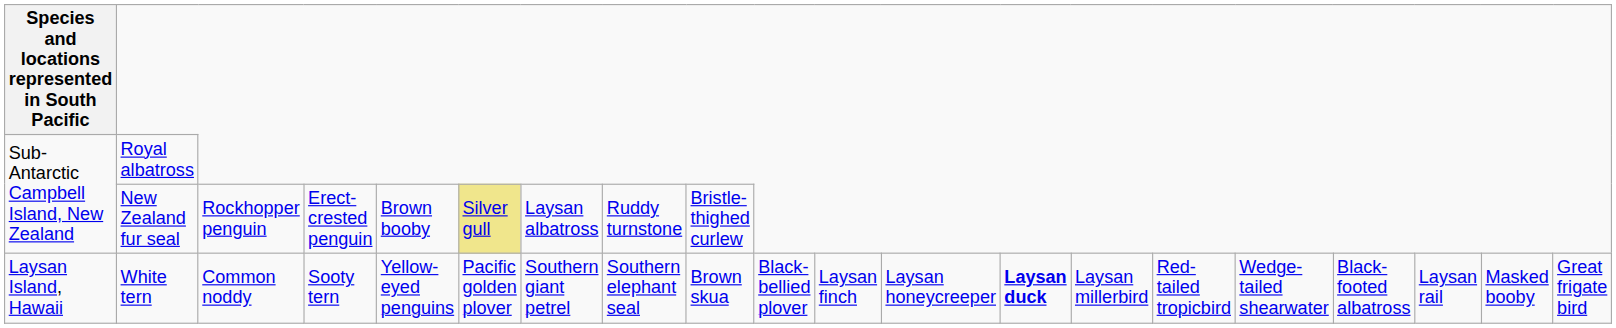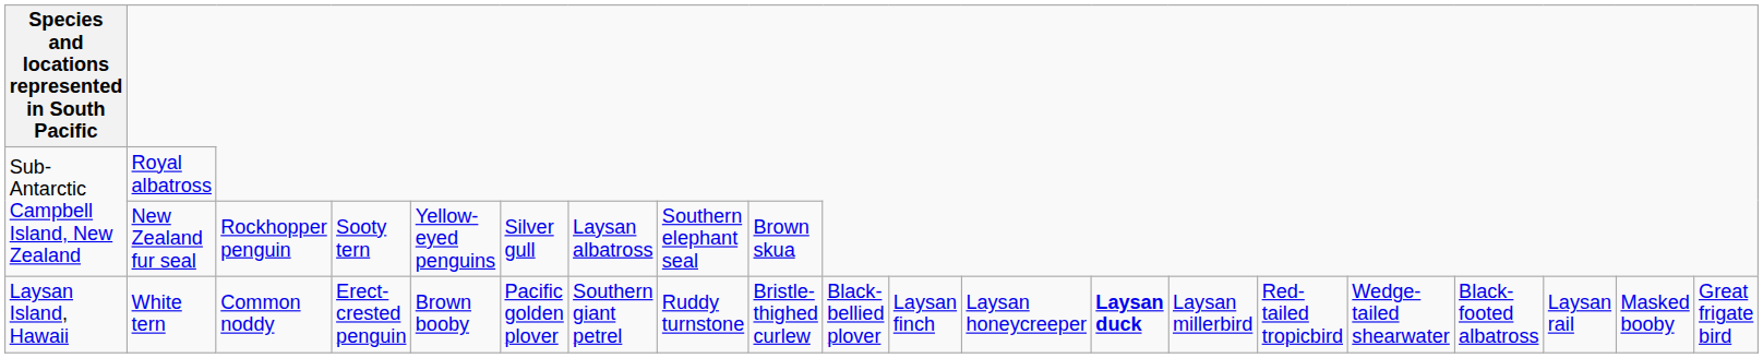New Zealand fur seal | column 4: Erect-crested penguin -> Sooty tern
New Zealand fur seal | column 5: Brown booby -> Yellow-eyed penguins
New Zealand fur seal | column 6: khaki background -> no background
New Zealand fur seal | column 8: Ruddy turnstone -> Southern elephant seal
New Zealand fur seal | column 9: Bristle-thighed curlew -> Brown skua
White tern | column 4: Sooty tern -> Erect-crested penguin
White tern | column 5: Yellow-eyed penguins -> Brown booby
White tern | column 8: Southern elephant seal -> Ruddy turnstone
White tern | column 9: Brown skua -> Bristle-thighed curlew
